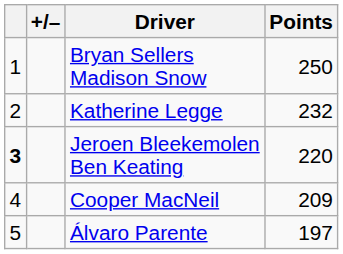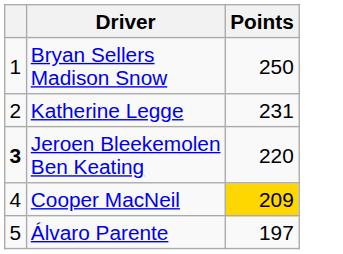- column: +/–
Katherine Legge | Points: 232 -> 231
Cooper MacNeil | Points: no background -> gold background
